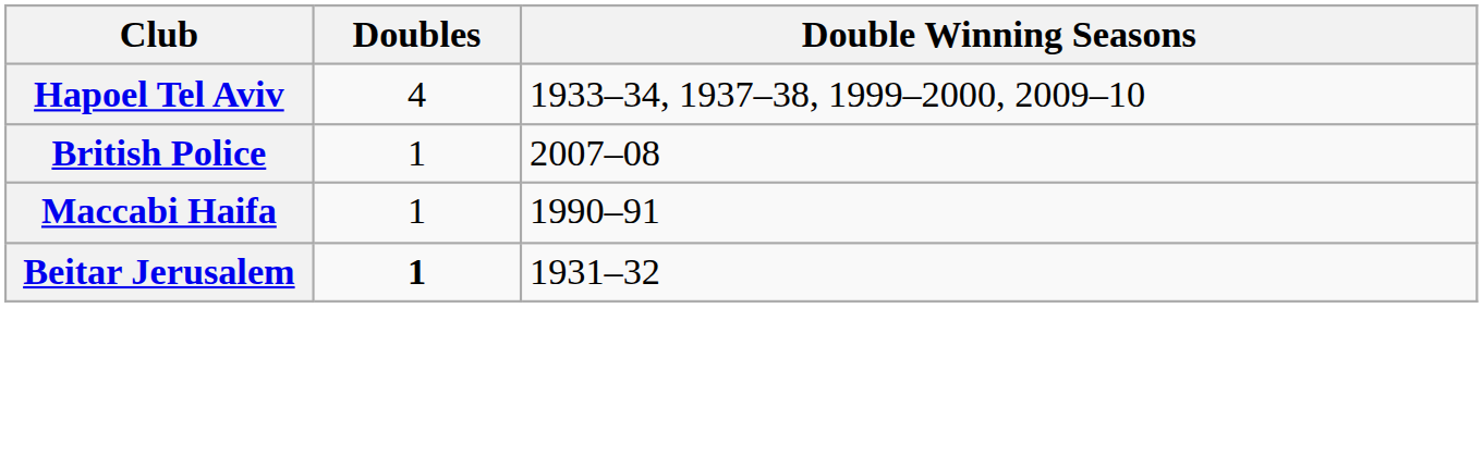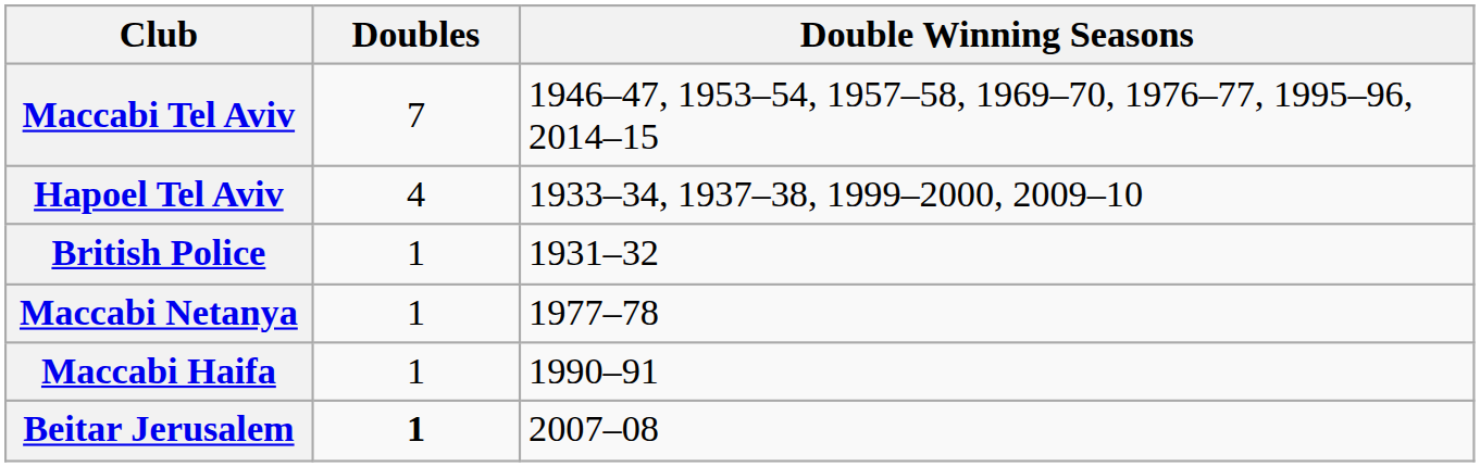+ row: Maccabi Tel Aviv | 7 | 1946–47, 1953–54, 1957–58, 1969–70, 1976–77, 1995–96, 2014–15
British Police | Double Winning Seasons: 2007–08 -> 1931–32
+ row: Maccabi Netanya | 1 | 1977–78
Beitar Jerusalem | Double Winning Seasons: 1931–32 -> 2007–08
